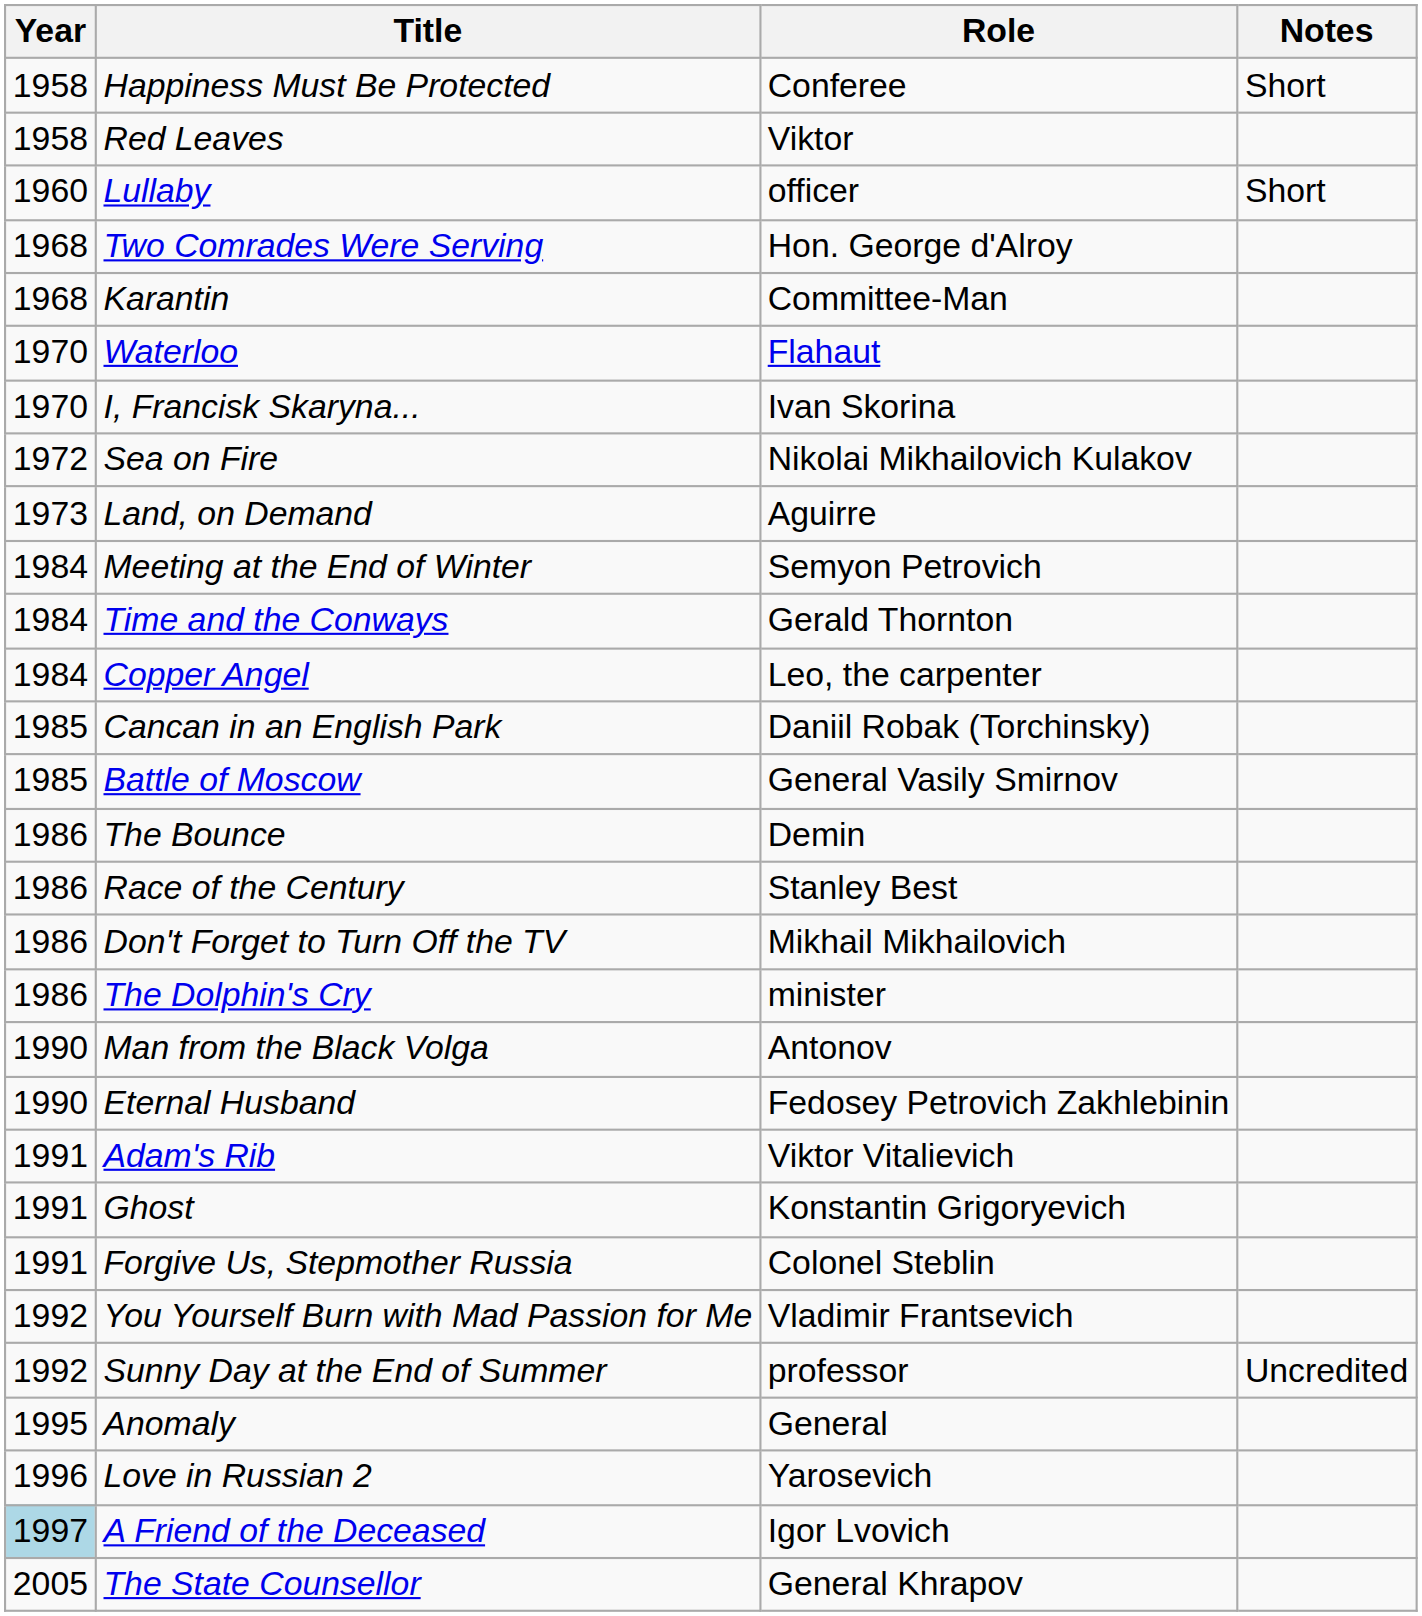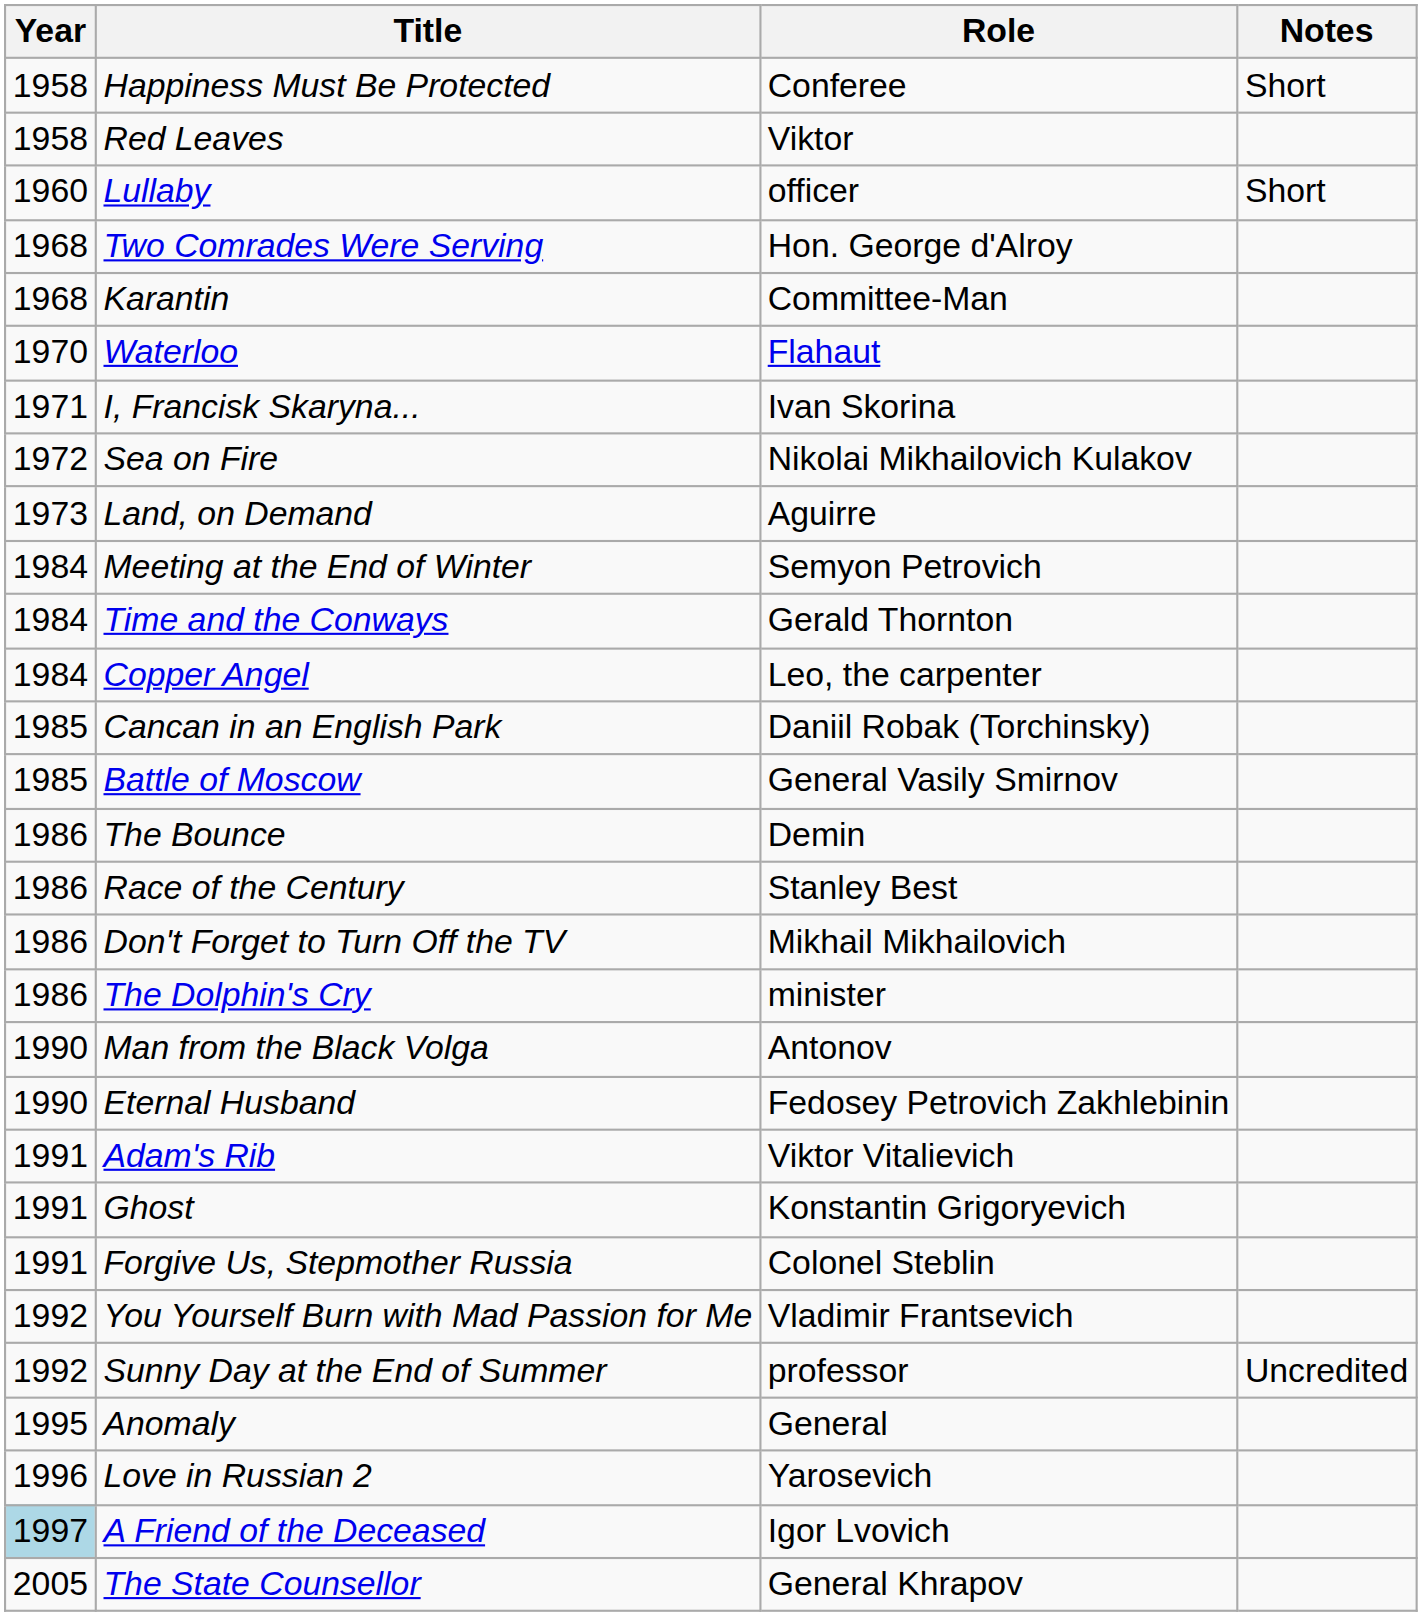I, Francisk Skaryna... | Year: 1970 -> 1971
